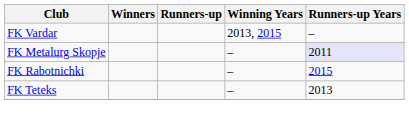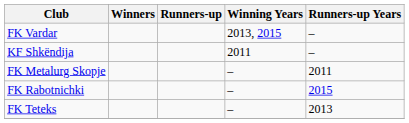+ row: KF Shkëndija | 2011 | –
FK Metalurg Skopje | Runners-up Years: lavender background -> no background
